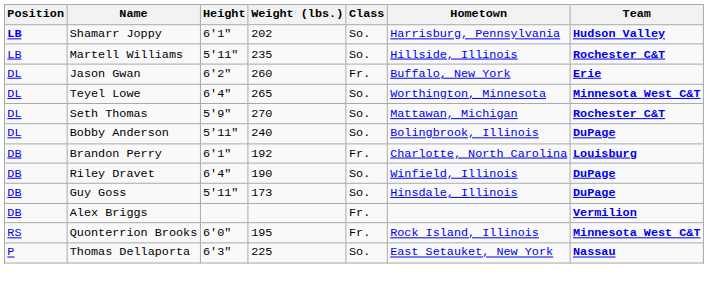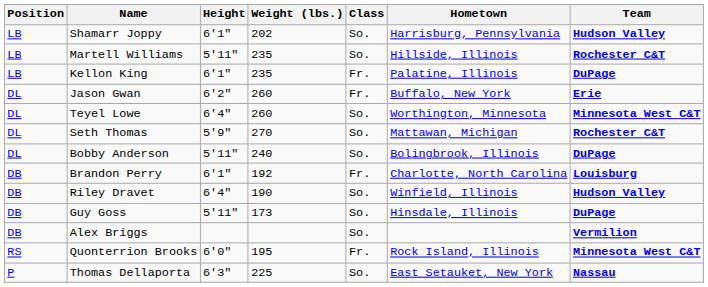Shamarr Joppy | Position: bold -> normal
+ row: LB | Kellon King | 6'1" | 235 | Fr. | Palatine, Illinois | DuPage
Teyel Lowe | Weight (lbs.): 265 -> 260
Riley Dravet | Team: DuPage -> Hudson Valley
Alex Briggs | Class: Fr. -> So.
